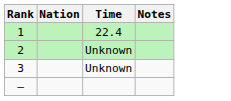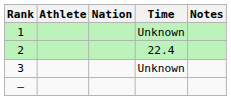+ column: Athlete
1 | Time: 22.4 -> Unknown
2 | Time: Unknown -> 22.4
